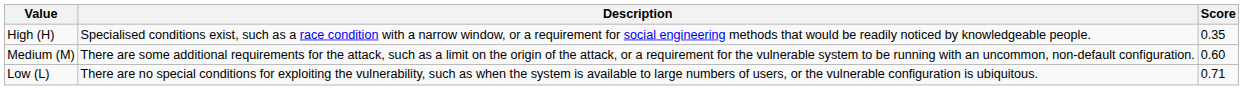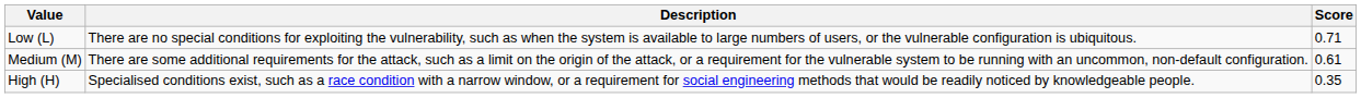rows swapped: High (H) <-> Low (L)
Medium (M) | Score: 0.60 -> 0.61
